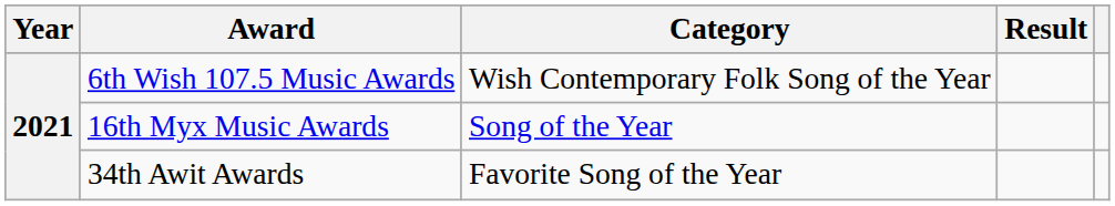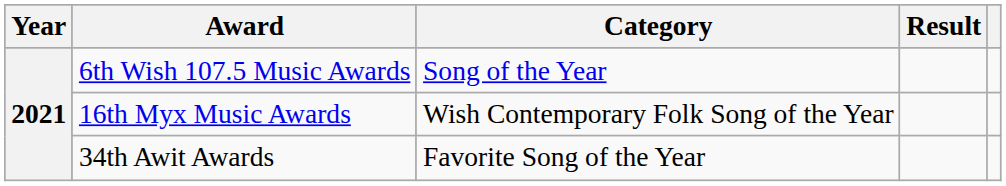6th Wish 107.5 Music Awards | Category: Wish Contemporary Folk Song of the Year -> Song of the Year
16th Myx Music Awards | Category: Song of the Year -> Wish Contemporary Folk Song of the Year
